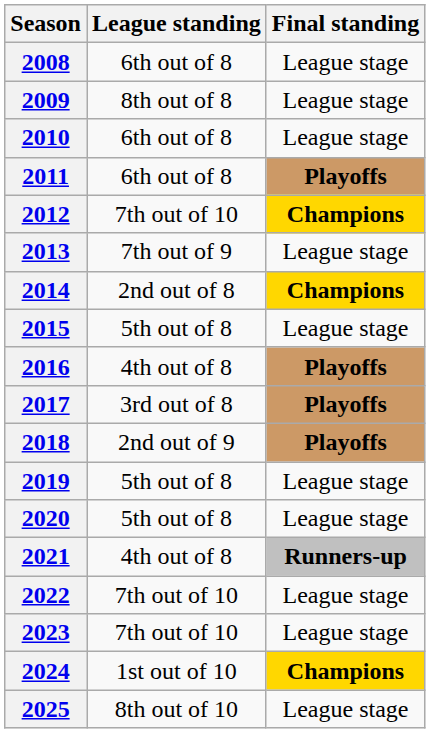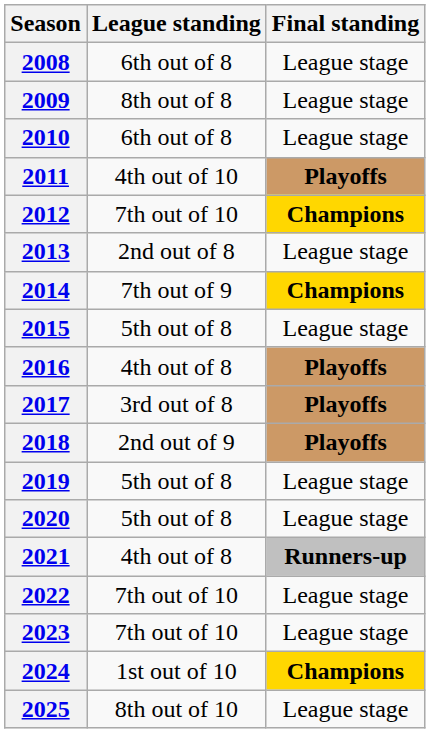2011 | League standing: 6th out of 8 -> 4th out of 10
2013 | League standing: 7th out of 9 -> 2nd out of 8
2014 | League standing: 2nd out of 8 -> 7th out of 9
